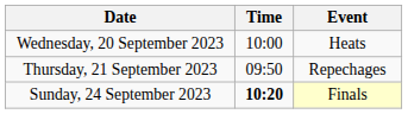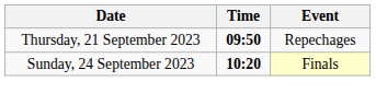- row: Wednesday, 20 September 2023 | 10:00 | Heats
Thursday, 21 September 2023 | Time: normal -> bold
